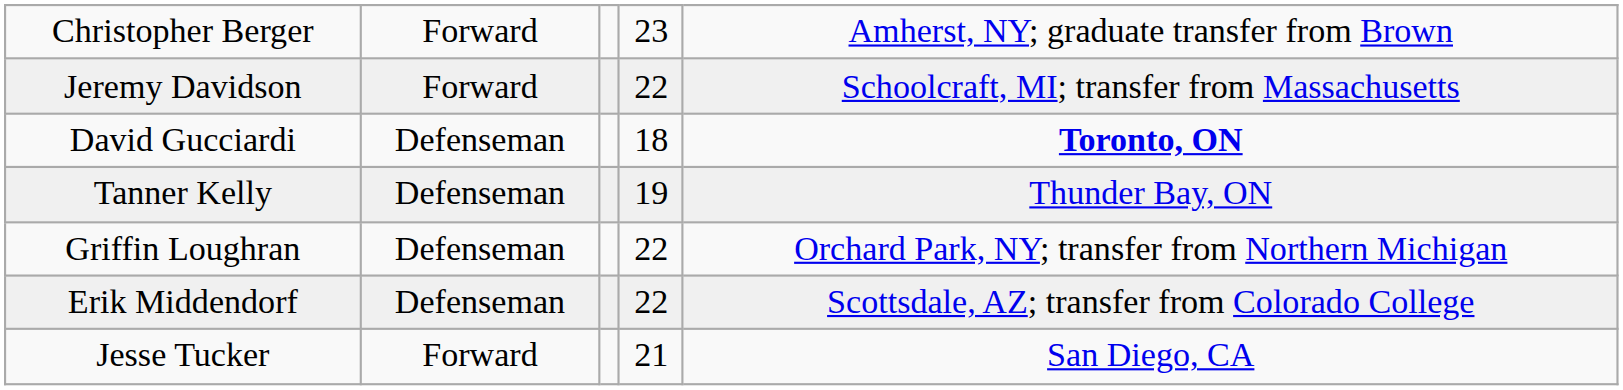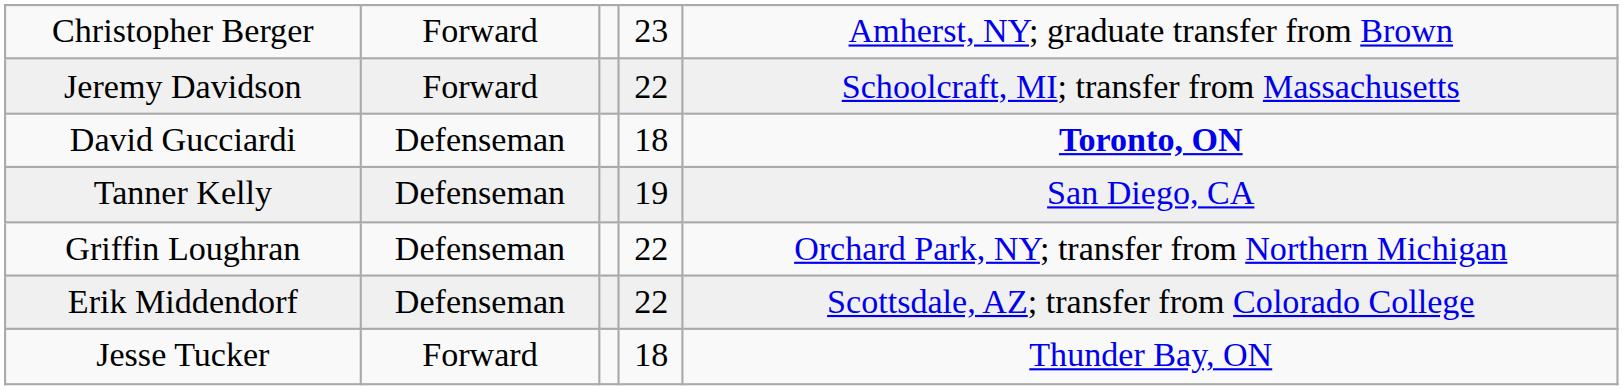Tanner Kelly | column 5: Thunder Bay, ON -> San Diego, CA
Jesse Tucker | column 4: 21 -> 18
Jesse Tucker | column 5: San Diego, CA -> Thunder Bay, ON
